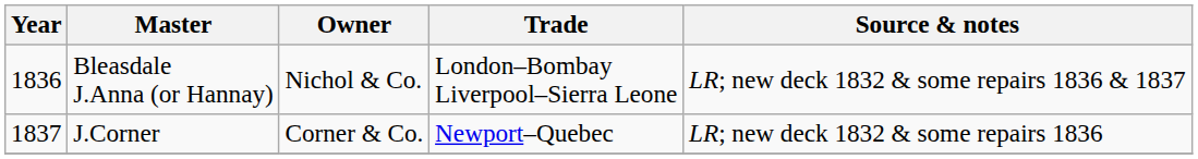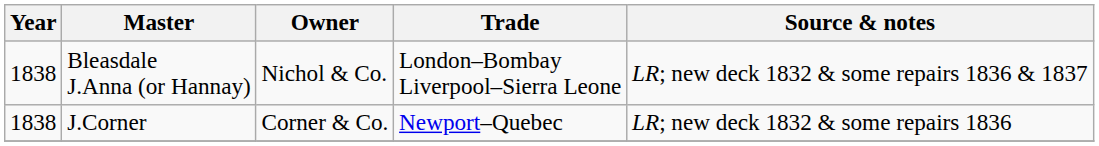Bleasdale J.Anna (or Hannay) | Year: 1836 -> 1838
J.Corner | Year: 1837 -> 1838
